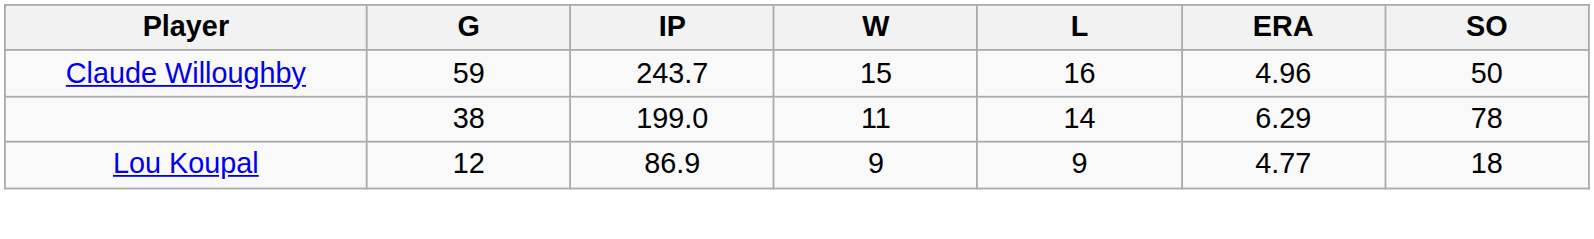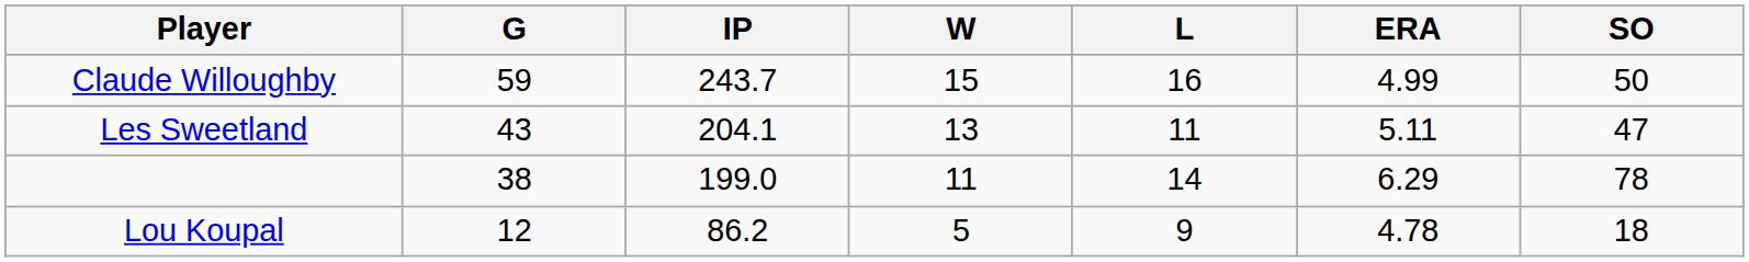Claude Willoughby | ERA: 4.96 -> 4.99
+ row: Les Sweetland | 43 | 204.1 | 13 | 11 | 5.11 | 47
Lou Koupal | IP: 86.9 -> 86.2
Lou Koupal | W: 9 -> 5
Lou Koupal | ERA: 4.77 -> 4.78
